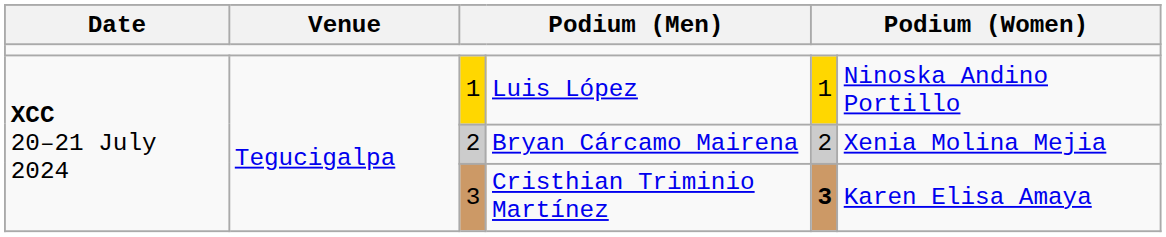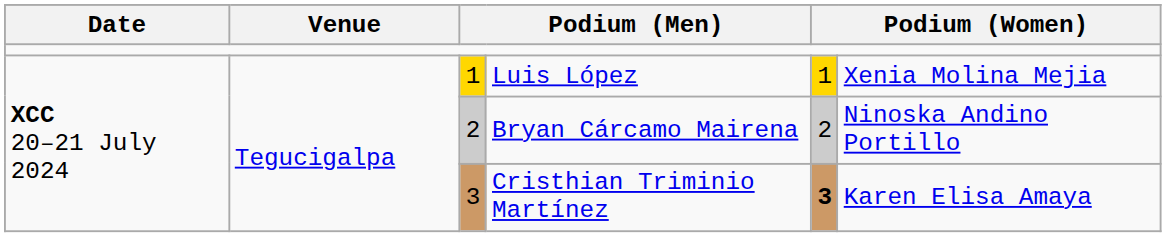Luis López | column 6: Ninoska Andino Portillo -> Xenia Molina Mejia
Bryan Cárcamo Mairena | column 6: Xenia Molina Mejia -> Ninoska Andino Portillo
